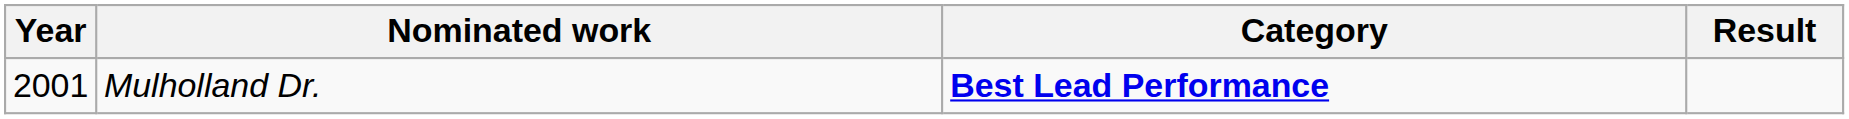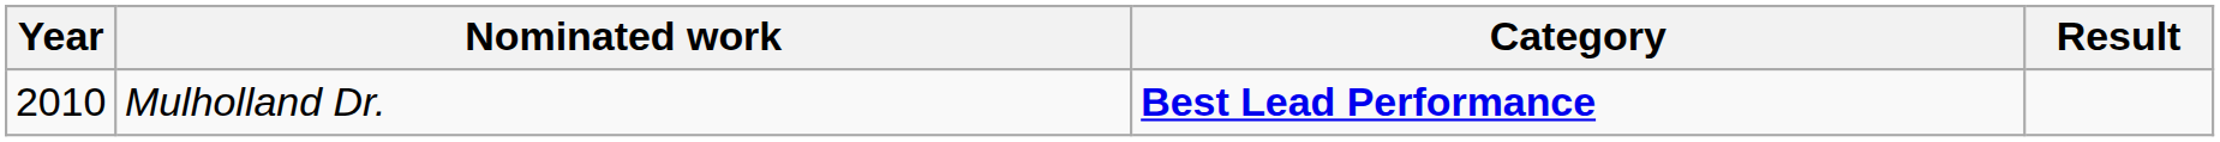Mulholland Dr. | Year: 2001 -> 2010
